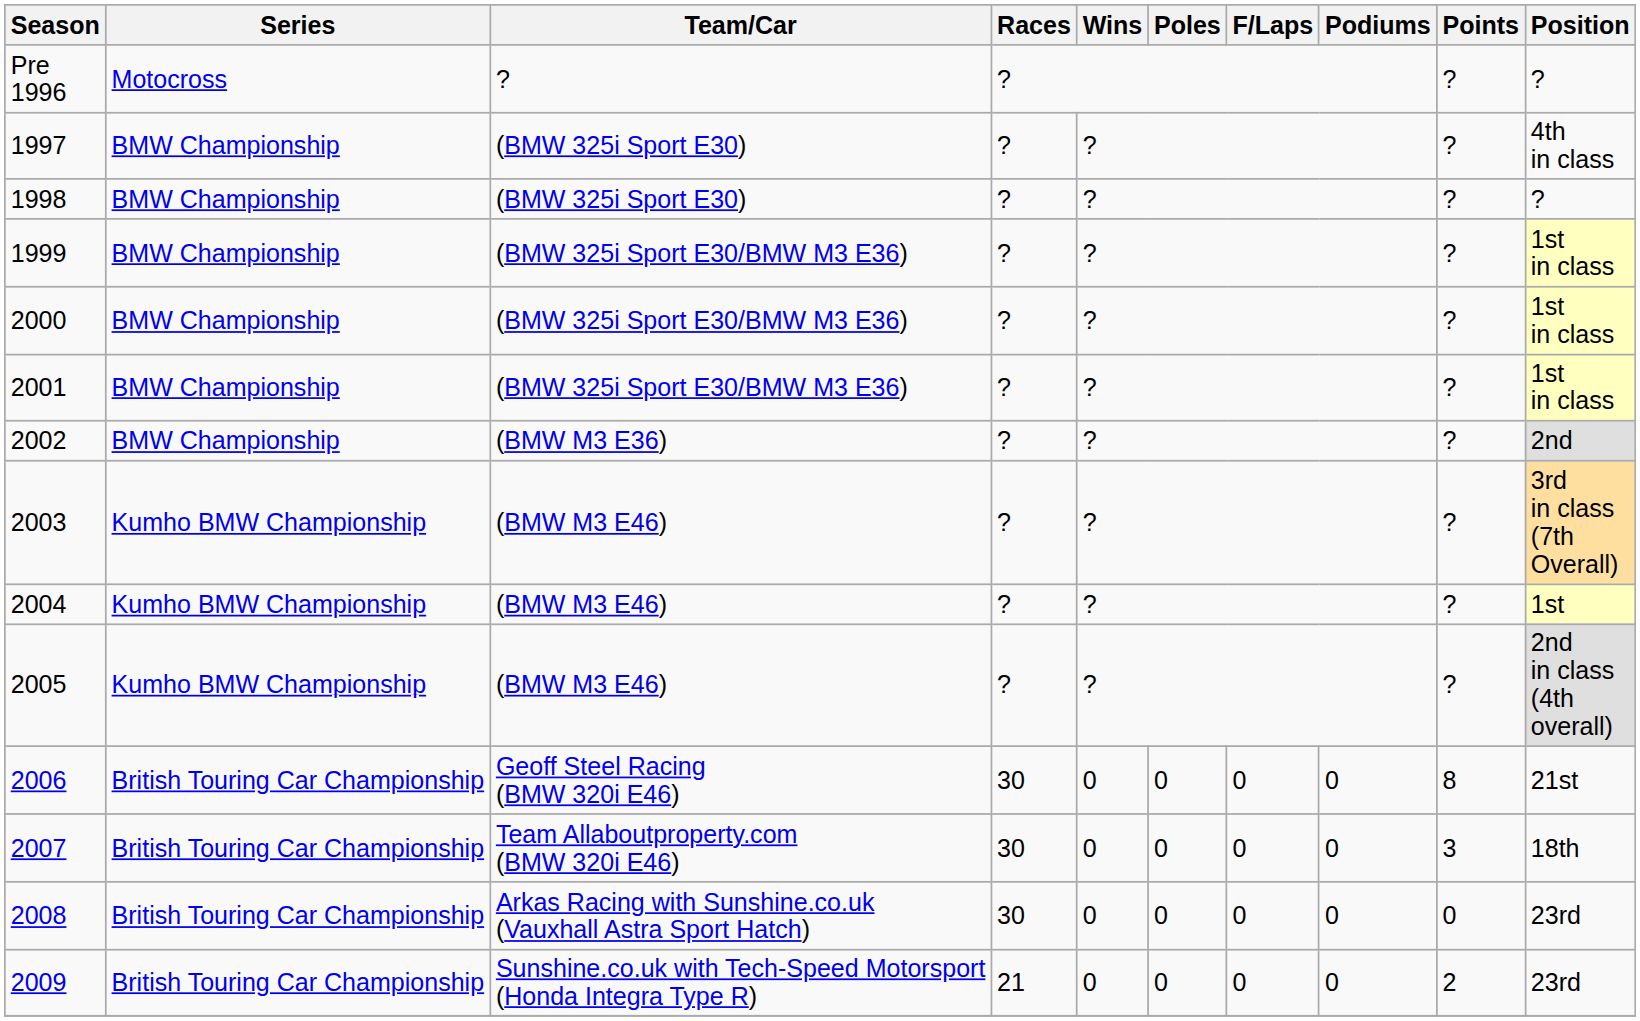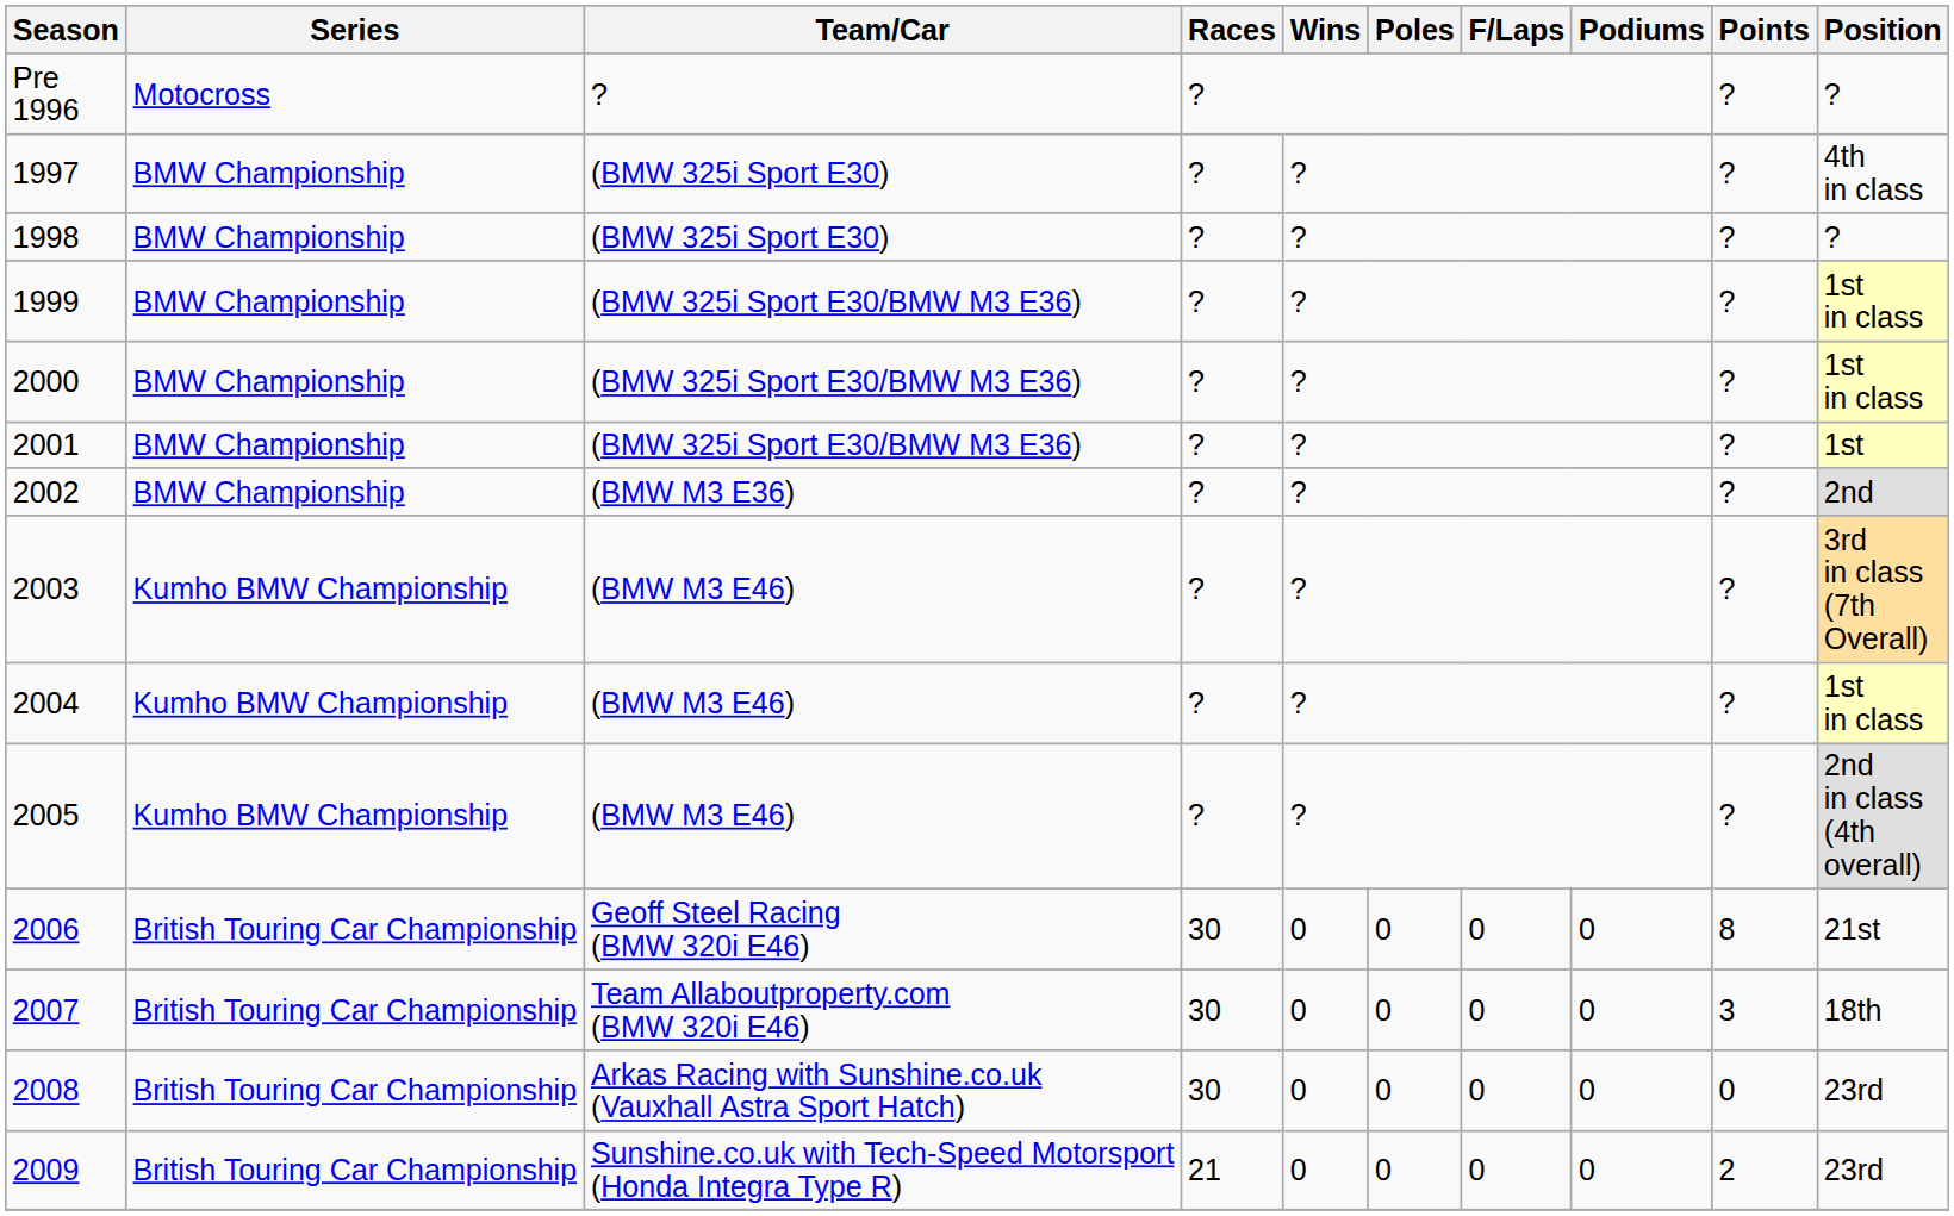2001 | Position: 1st in class -> 1st
2004 | Position: 1st -> 1st in class
